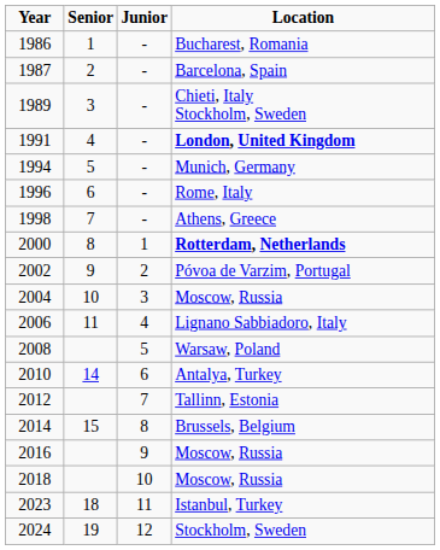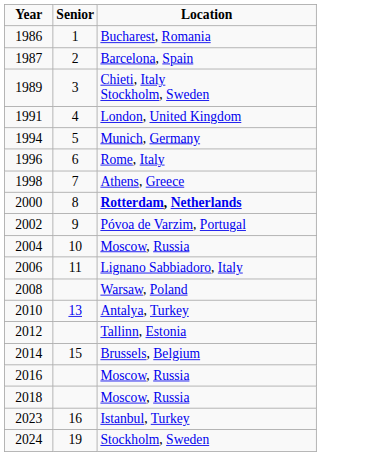- column: Junior | - | - | - | - | - | - | - | 1 | 2 | 3 | 4 | 5 | 6 | 7 | 8 | 9 | 10 | 11 | 12
1991 | Location: bold -> normal
2010 | Senior: 14 -> 13
2023 | Senior: 18 -> 16
